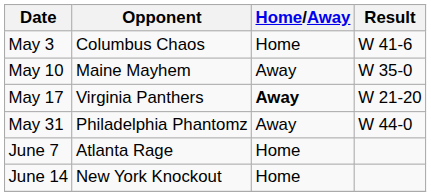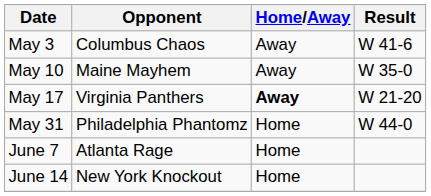May 3 | Home/Away: Home -> Away
May 31 | Home/Away: Away -> Home
